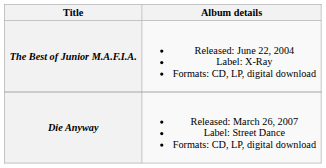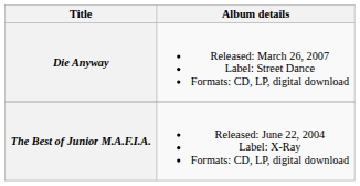rows swapped: The Best of Junior M.A.F.I.A. <-> Die Anyway
